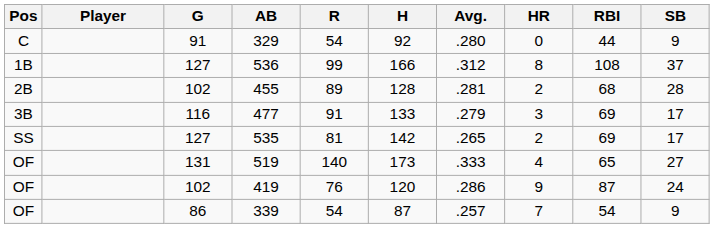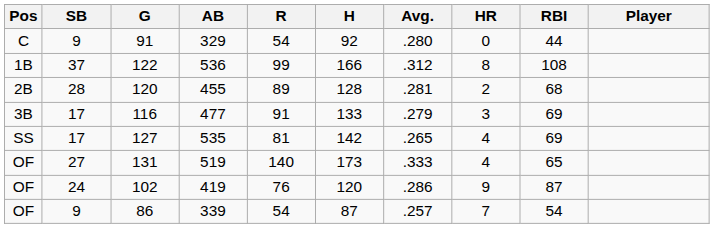columns swapped: Player <-> SB
536 | G: 127 -> 122
455 | G: 102 -> 120
535 | HR: 2 -> 4
